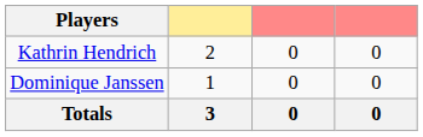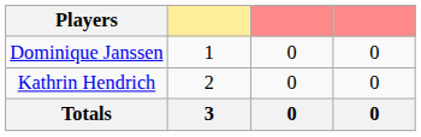rows swapped: Kathrin Hendrich <-> Dominique Janssen
